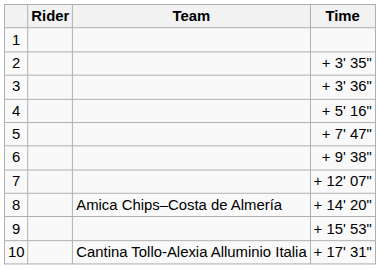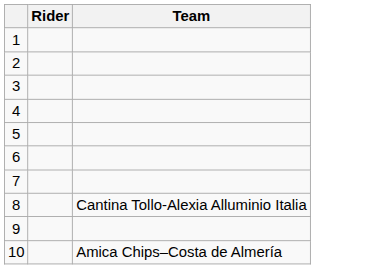- column: Time | + 3' 35" | + 3' 36" | + 5' 16" | + 7' 47" | + 9' 38" | + 12' 07" | + 14' 20" | + 15' 53" | + 17' 31"
8 | Team: Amica Chips–Costa de Almería -> Cantina Tollo-Alexia Alluminio Italia
10 | Team: Cantina Tollo-Alexia Alluminio Italia -> Amica Chips–Costa de Almería
